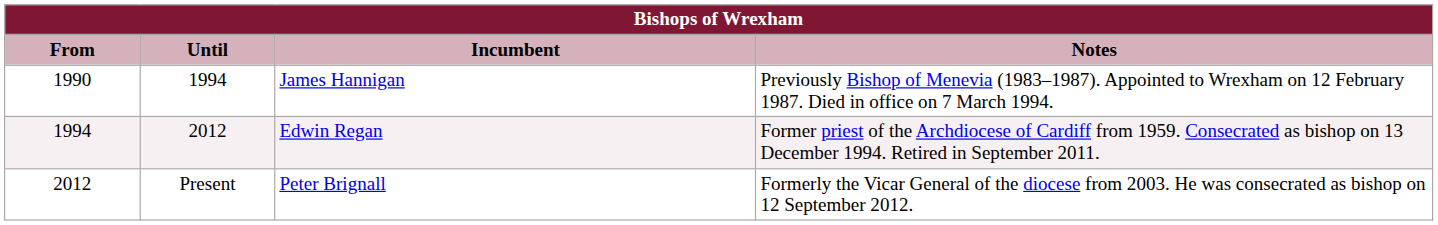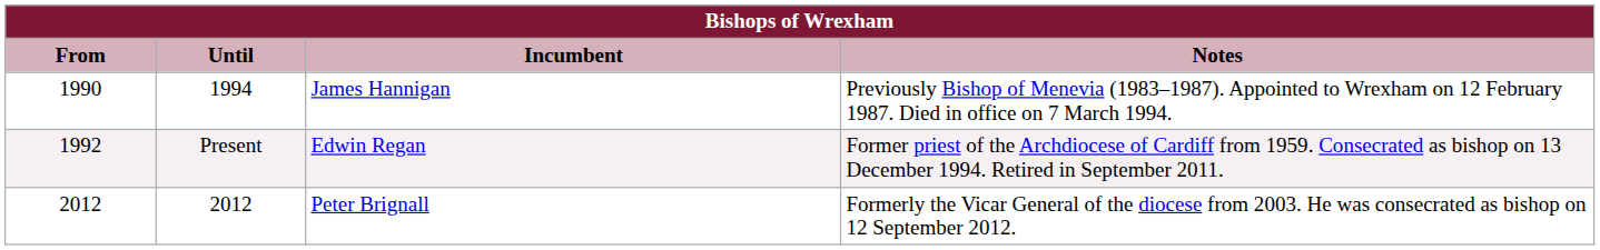Edwin Regan | From: 1994 -> 1992
Edwin Regan | Until: 2012 -> Present
Peter Brignall | Until: Present -> 2012
